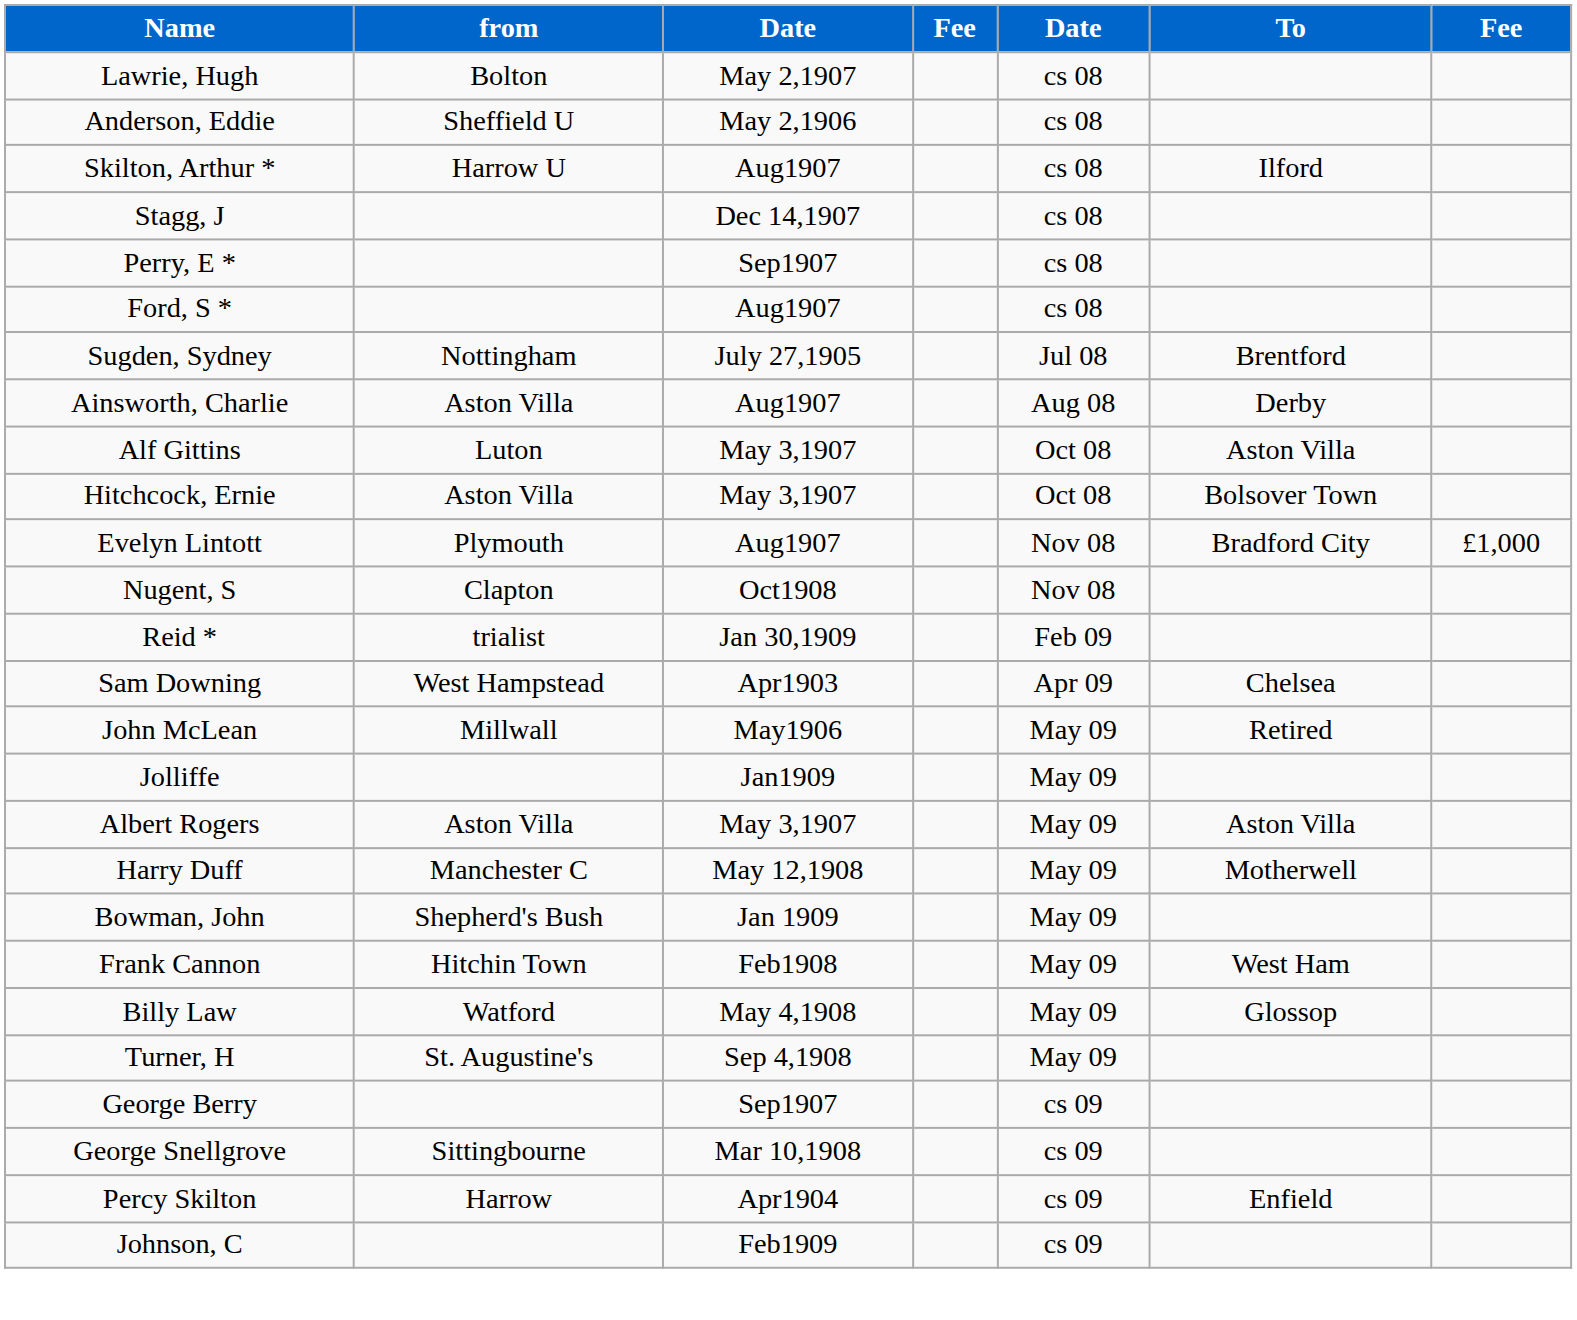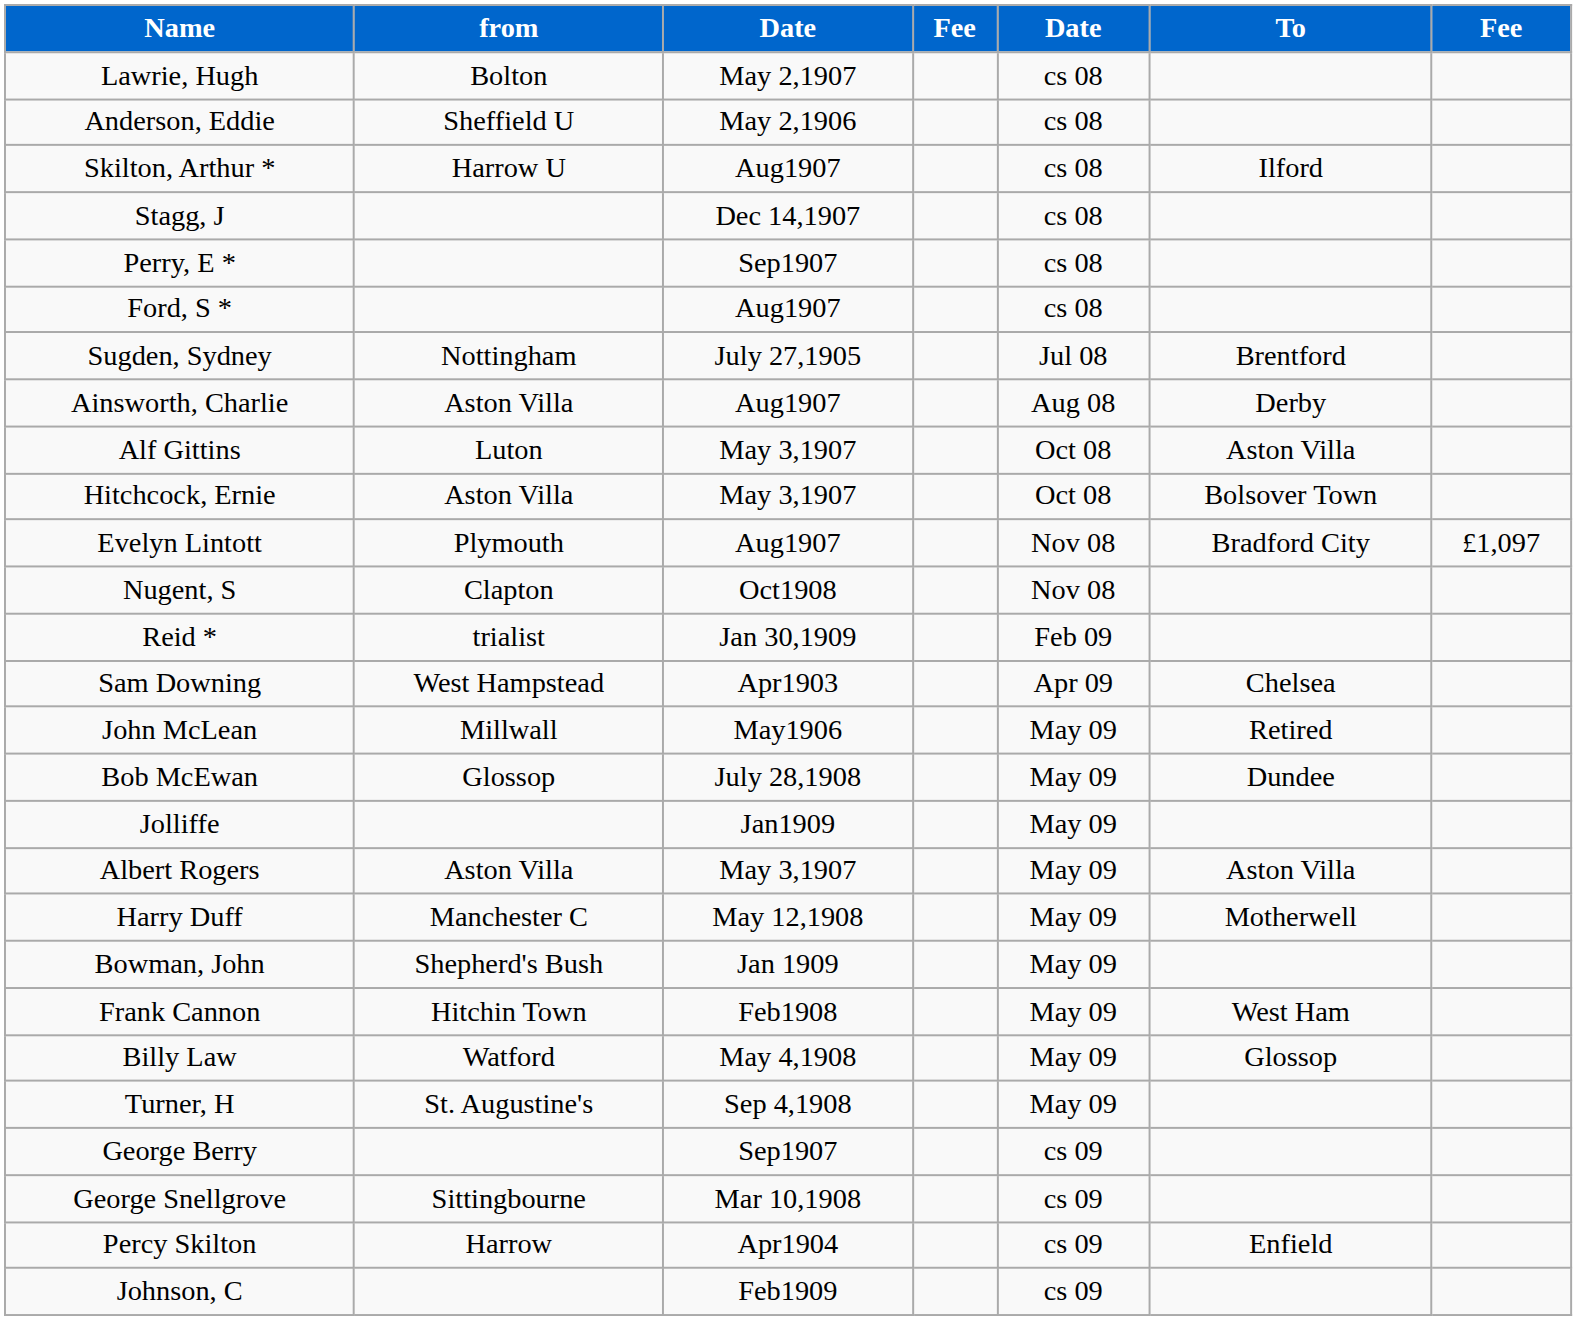Evelyn Lintott | column 7: £1,000 -> £1,097
+ row: Bob McEwan | Glossop | July 28,1908 | May 09 | Dundee
